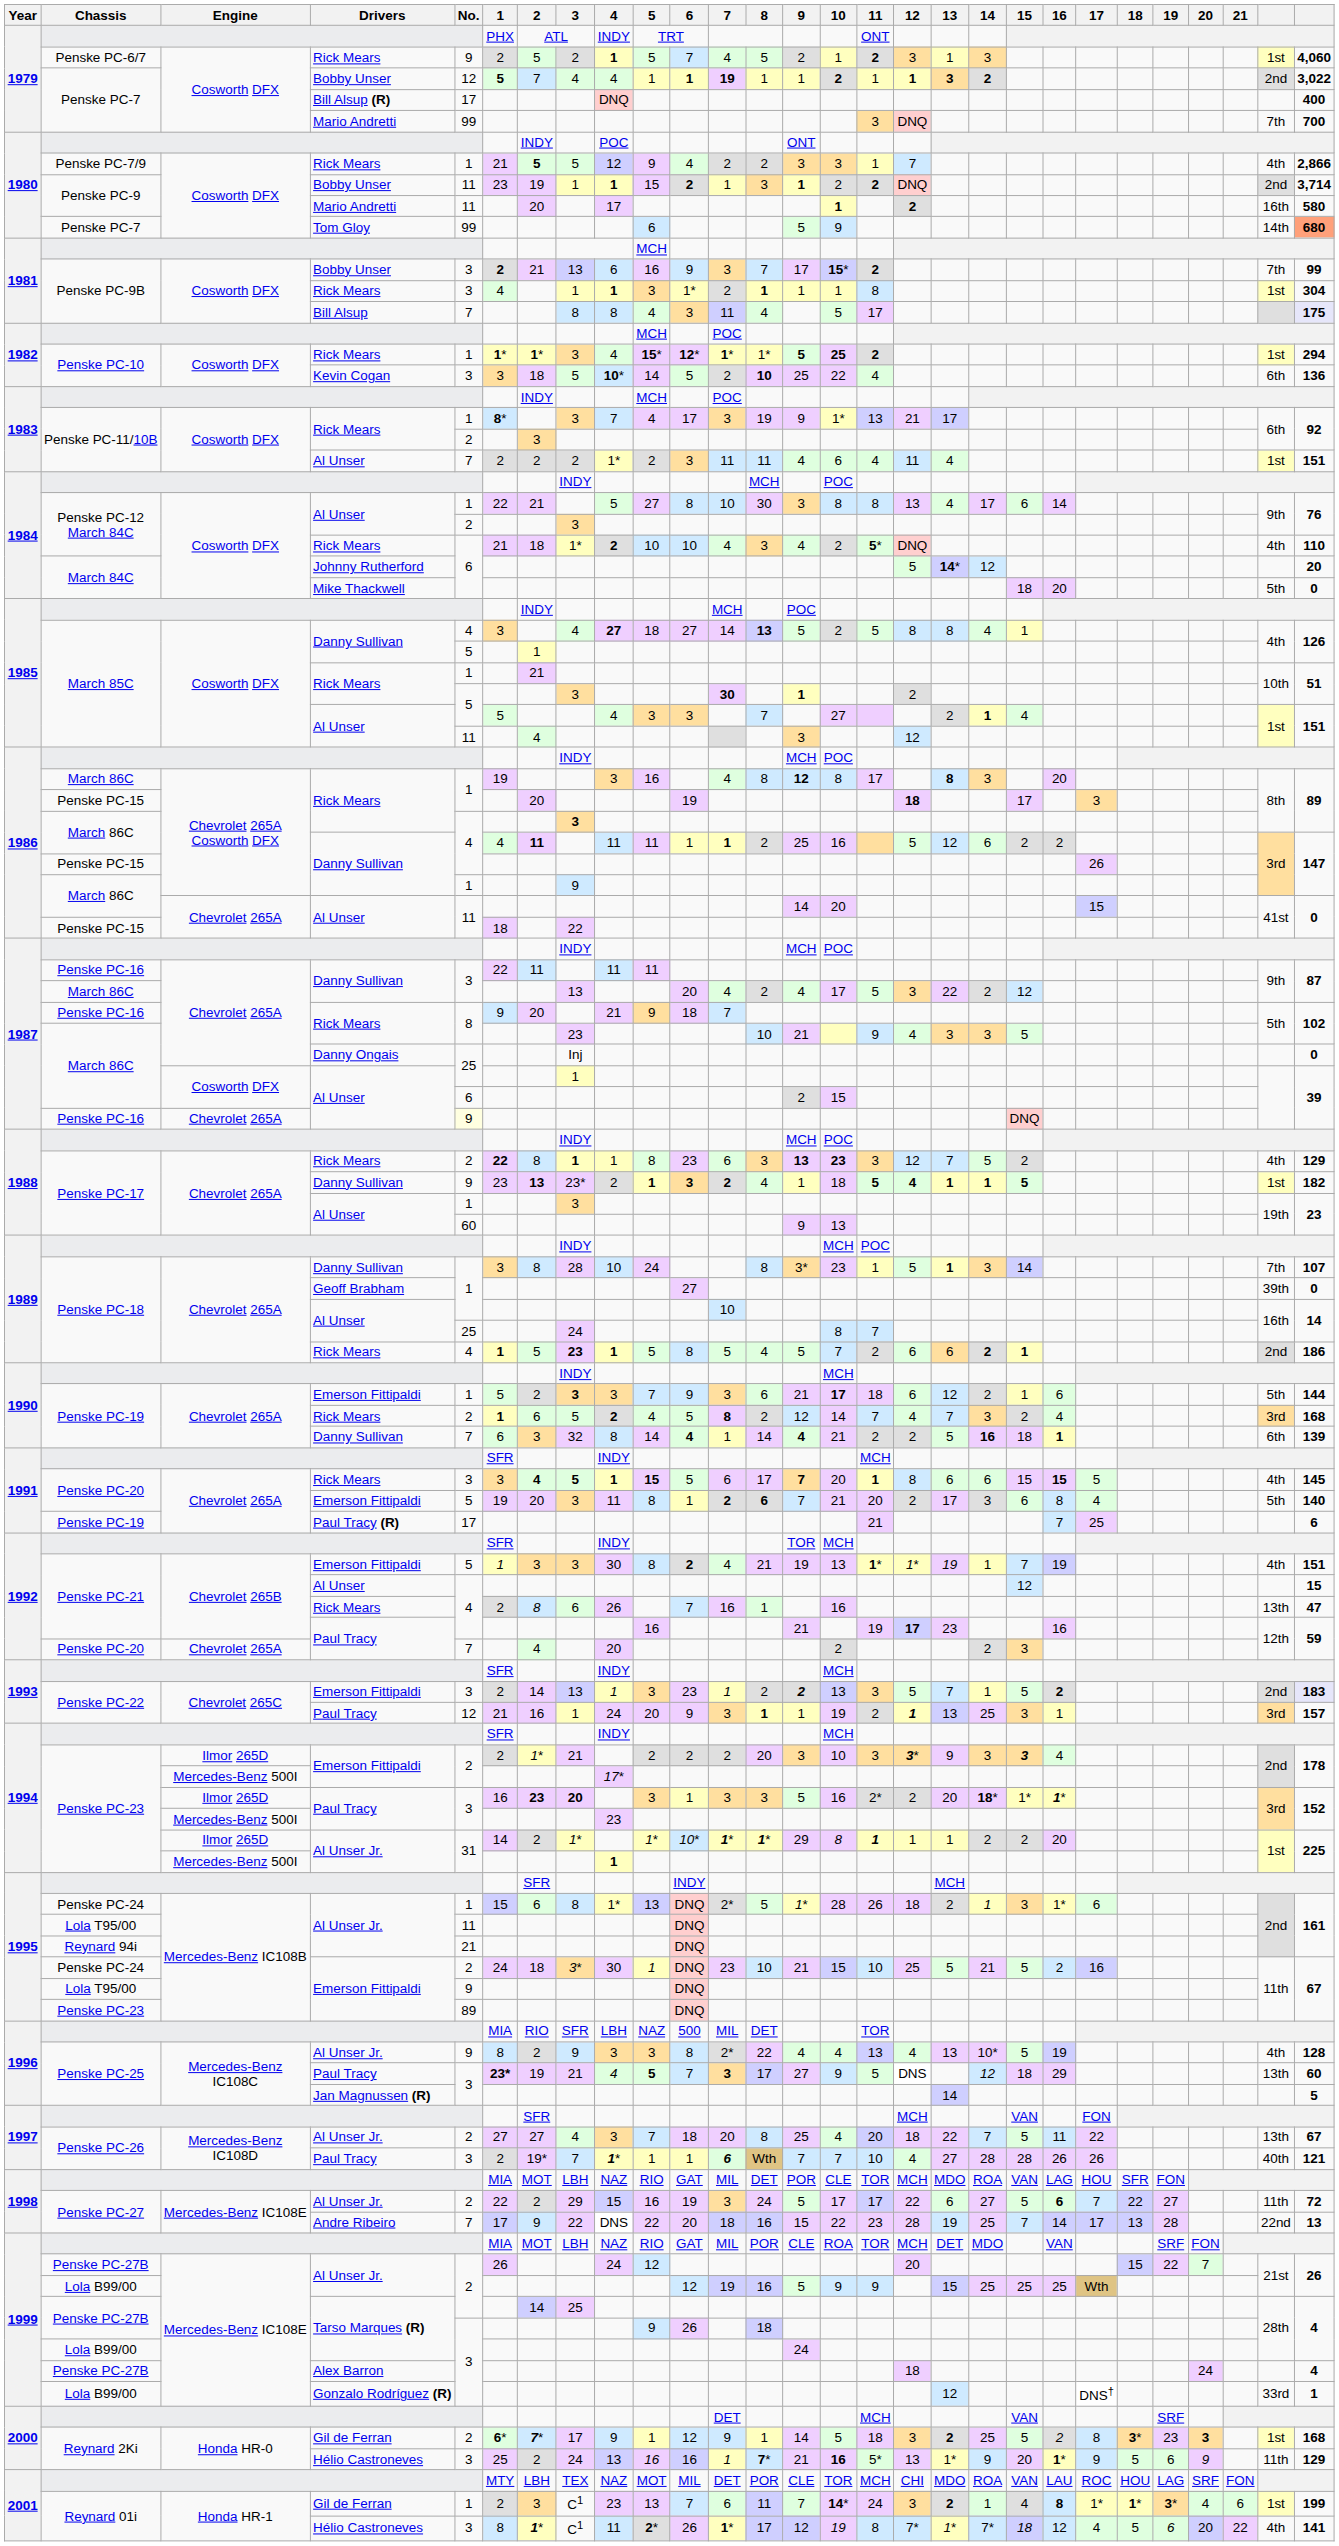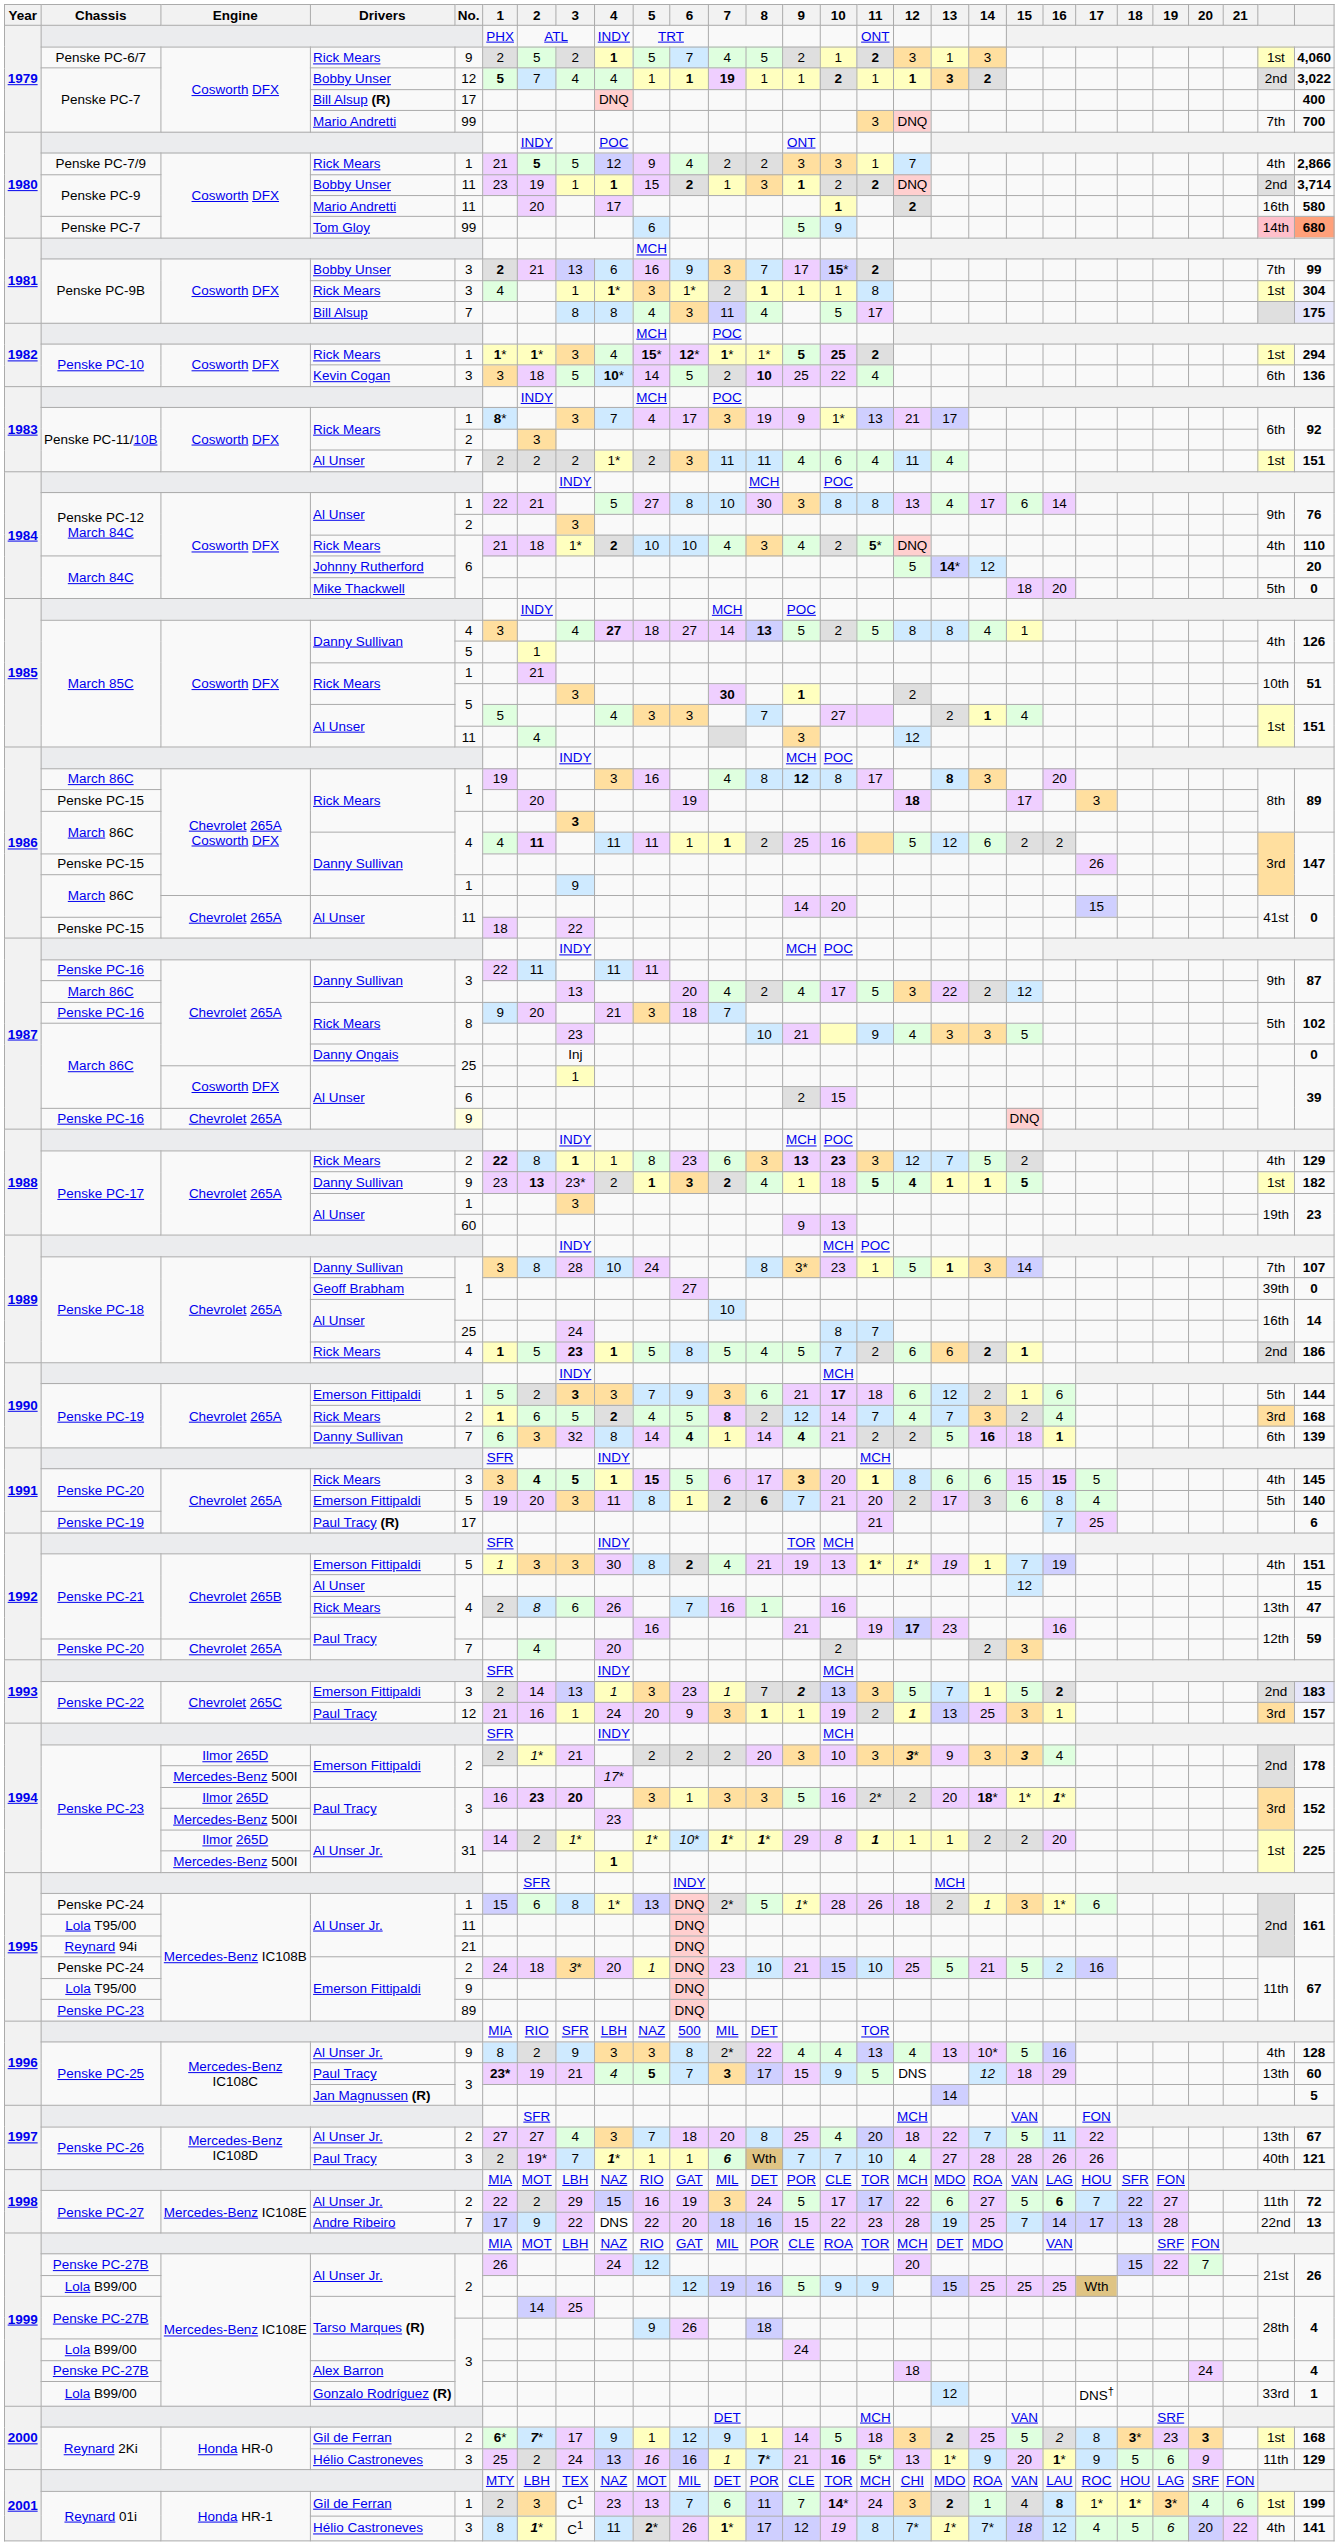Penske PC-7 / Tom Gloy | column 27: no background -> pink background
Penske PC-9B / Rick Mears | 4: 1 -> 1*
Penske PC-16 / Rick Mears | 5: 9 -> 3
Penske PC-20 / Rick Mears | 9: 7 -> 3
Penske PC-22 / Emerson Fittipaldi | 8: 2 -> 7
Penske PC-24 / Emerson Fittipaldi | 4: 30 -> 20
Penske PC-25 / Al Unser Jr. | 16: 19 -> 16
Penske PC-25 / Paul Tracy | 9: 27 -> 15
